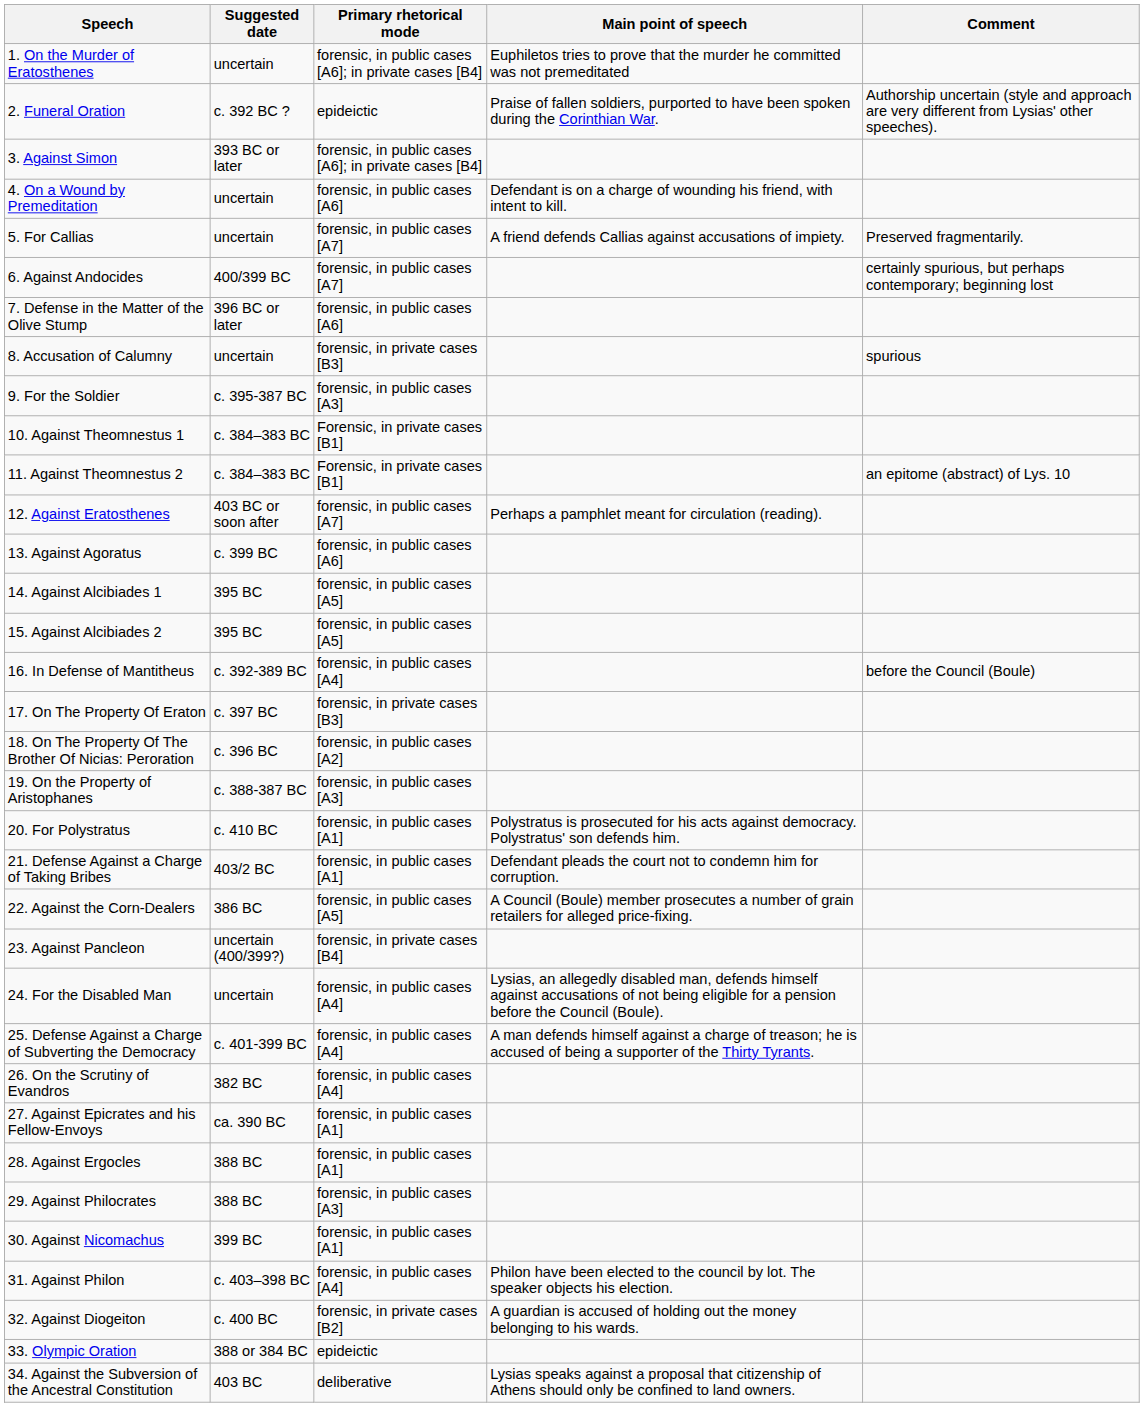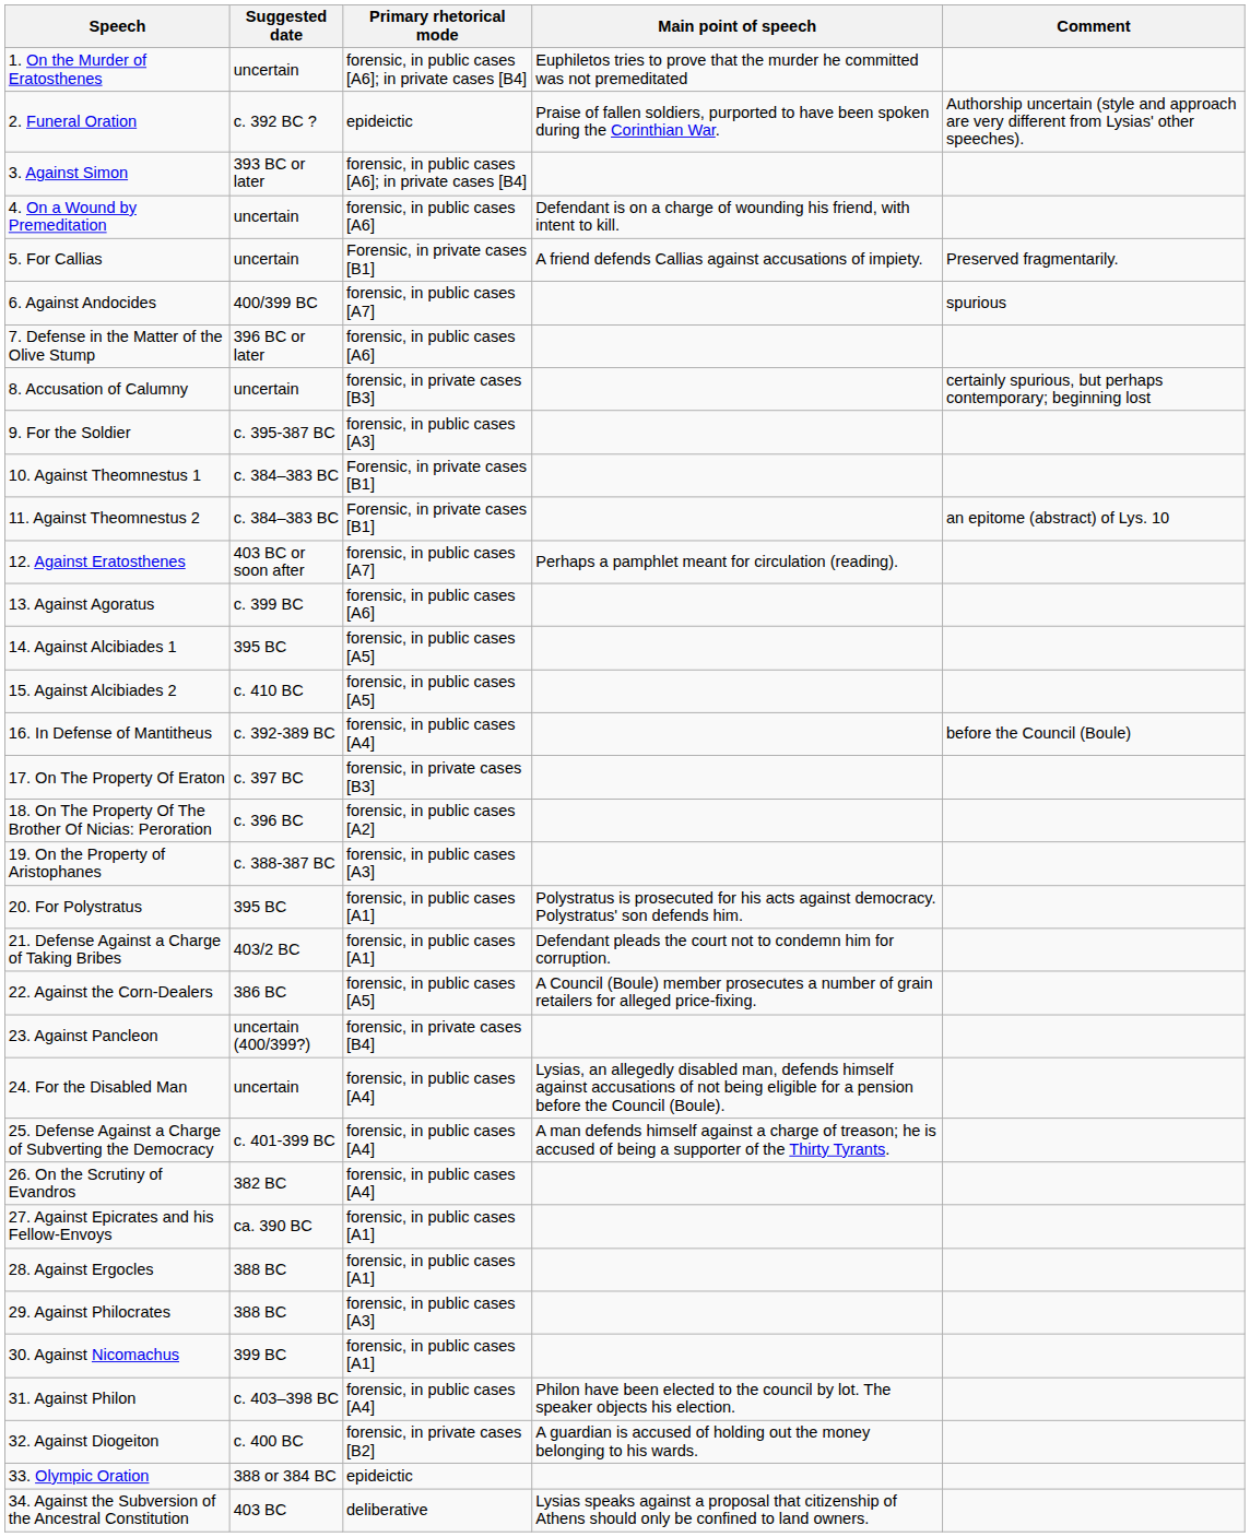5. For Callias | Primary rhetorical mode: forensic, in public cases [A7] -> Forensic, in private cases [B1]
6. Against Andocides | Comment: certainly spurious, but perhaps contemporary; beginning lost -> spurious
8. Accusation of Calumny | Comment: spurious -> certainly spurious, but perhaps contemporary; beginning lost
15. Against Alcibiades 2 | Suggested date: 395 BC -> c. 410 BC
20. For Polystratus | Suggested date: c. 410 BC -> 395 BC
